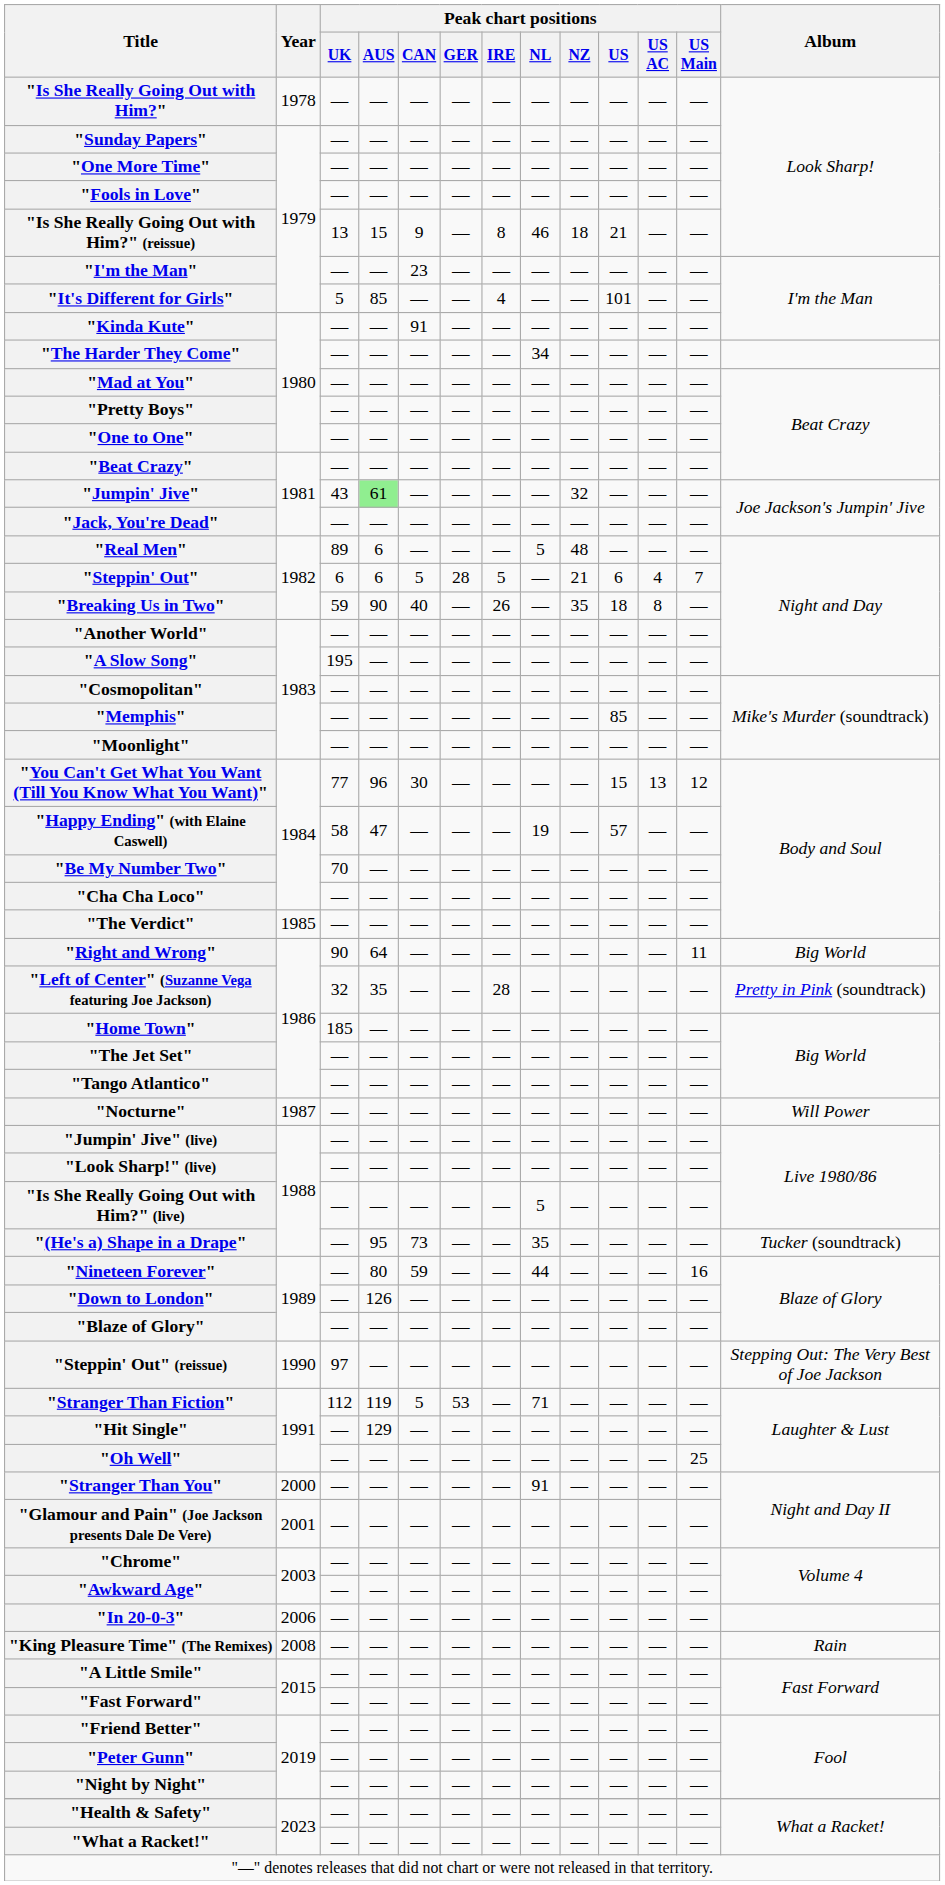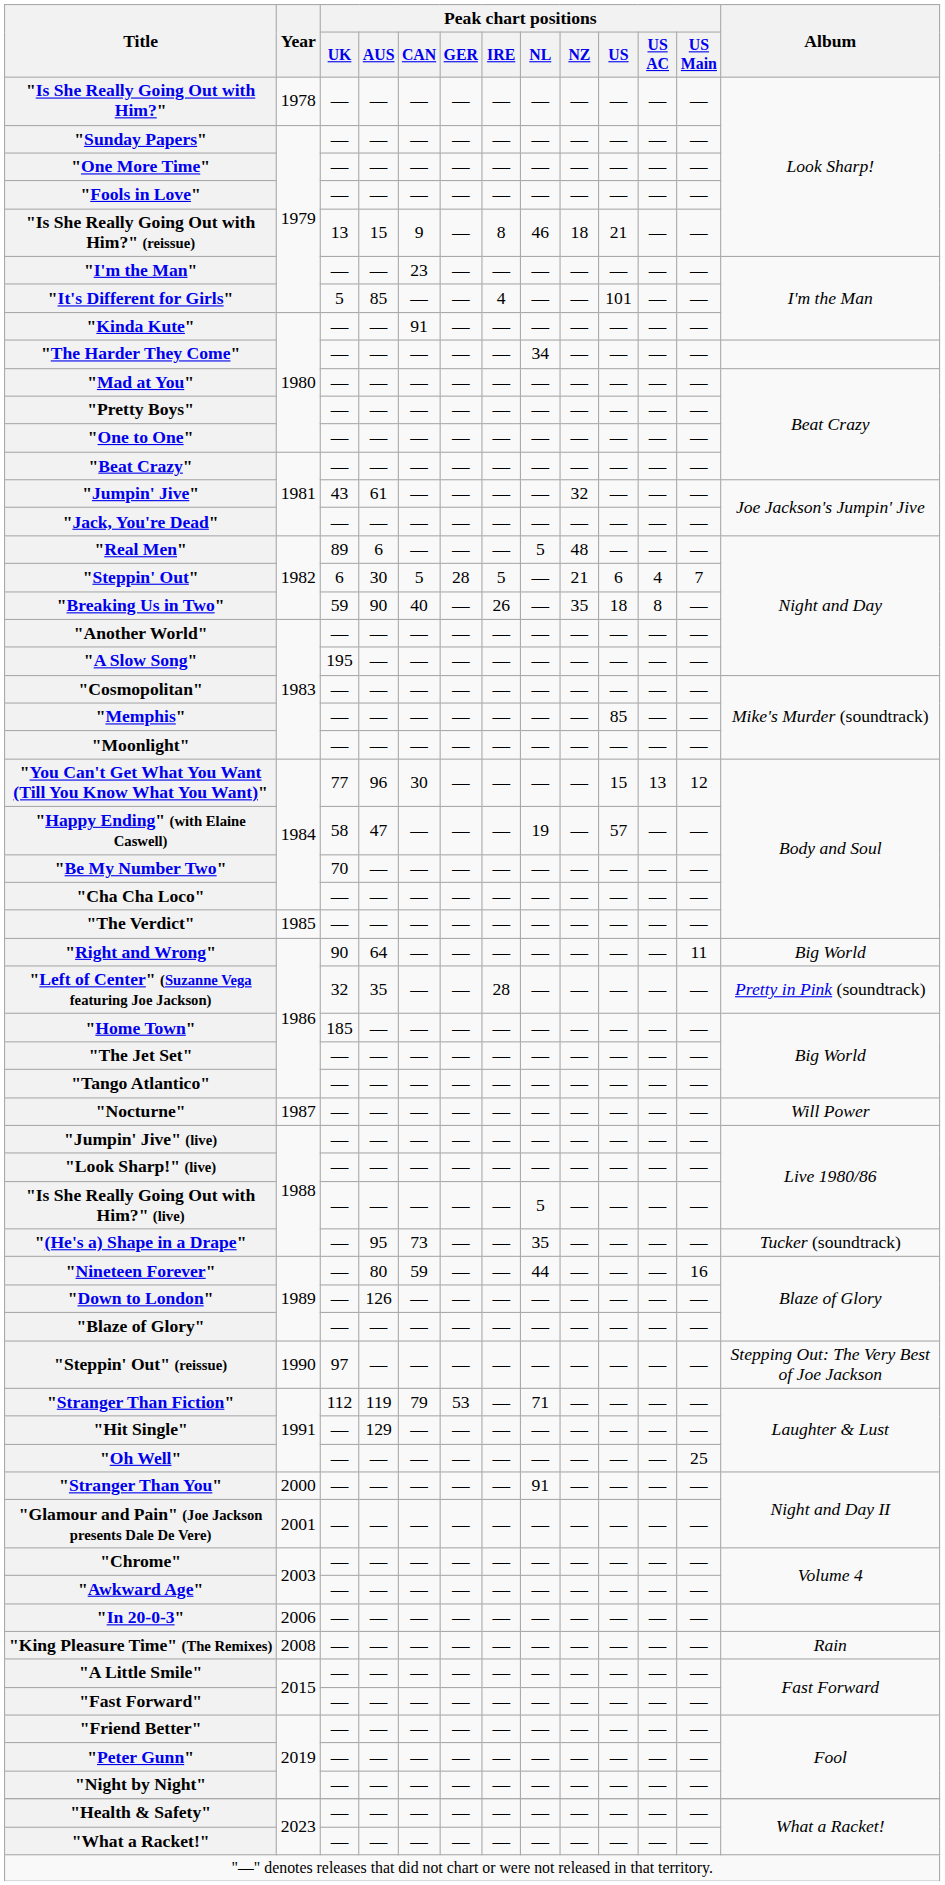"Jumpin' Jive" | Peak chart positions / AUS: lightgreen background -> no background
"Steppin' Out" | Peak chart positions / AUS: 6 -> 30
"Stranger Than Fiction" | Peak chart positions / CAN: 5 -> 79
